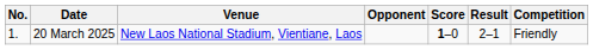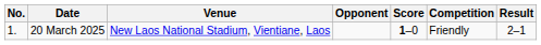columns swapped: Result <-> Competition
